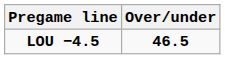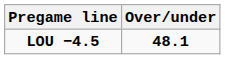LOU −4.5 | Over/under: 46.5 -> 48.1
